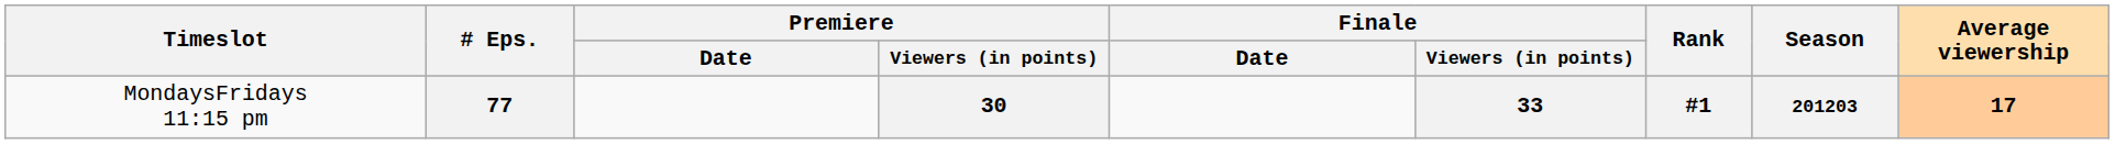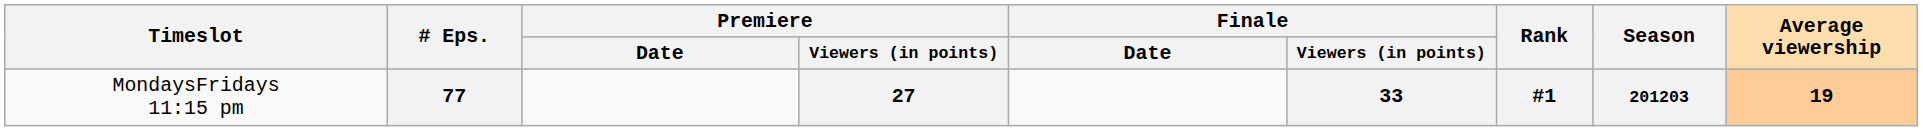77 | Premiere / Viewers (in points): 30 -> 27
77 | Average viewership: 17 -> 19
